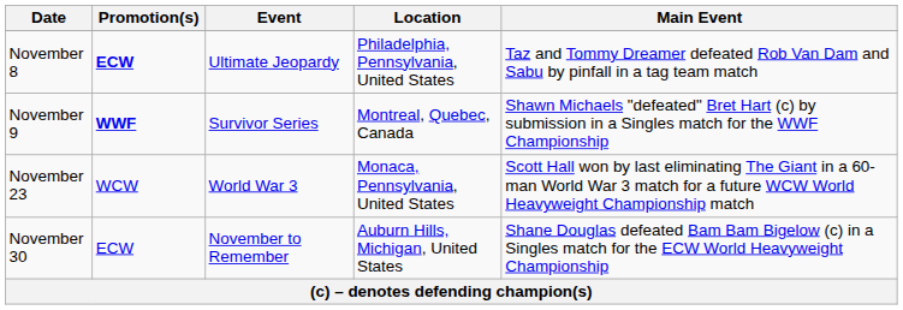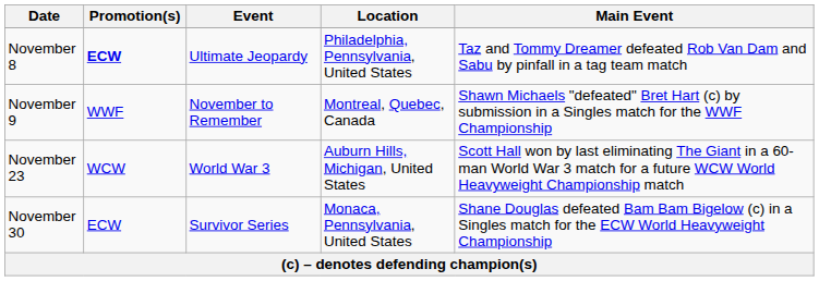November 9 | Promotion(s): bold -> normal
November 9 | Event: Survivor Series -> November to Remember
November 23 | Location: Monaca, Pennsylvania, United States -> Auburn Hills, Michigan, United States
November 30 | Event: November to Remember -> Survivor Series
November 30 | Location: Auburn Hills, Michigan, United States -> Monaca, Pennsylvania, United States
